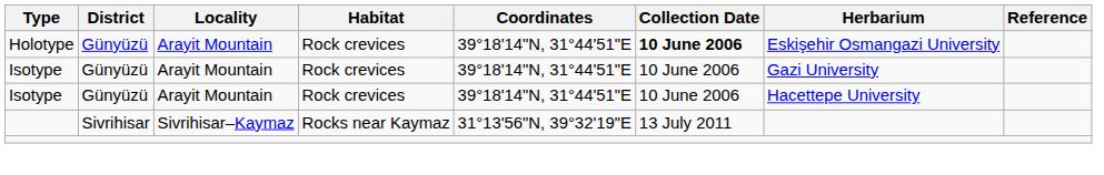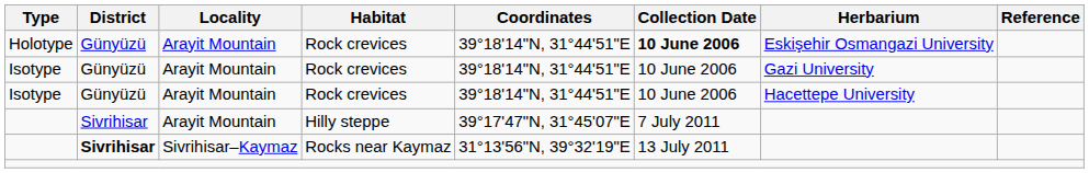+ row: Sivrihisar | Arayit Mountain | Hilly steppe | 39°17'47"N, 31°45'07"E | 7 July 2011
Rocks near Kaymaz | District: normal -> bold
